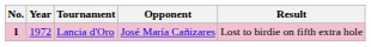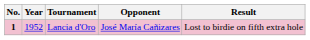Lancia d'Oro | Year: 1972 -> 1952
